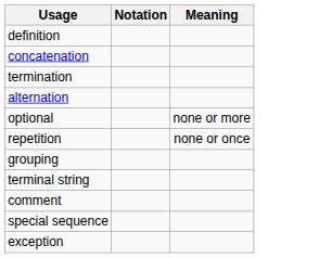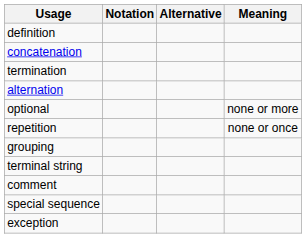+ column: Alternative
